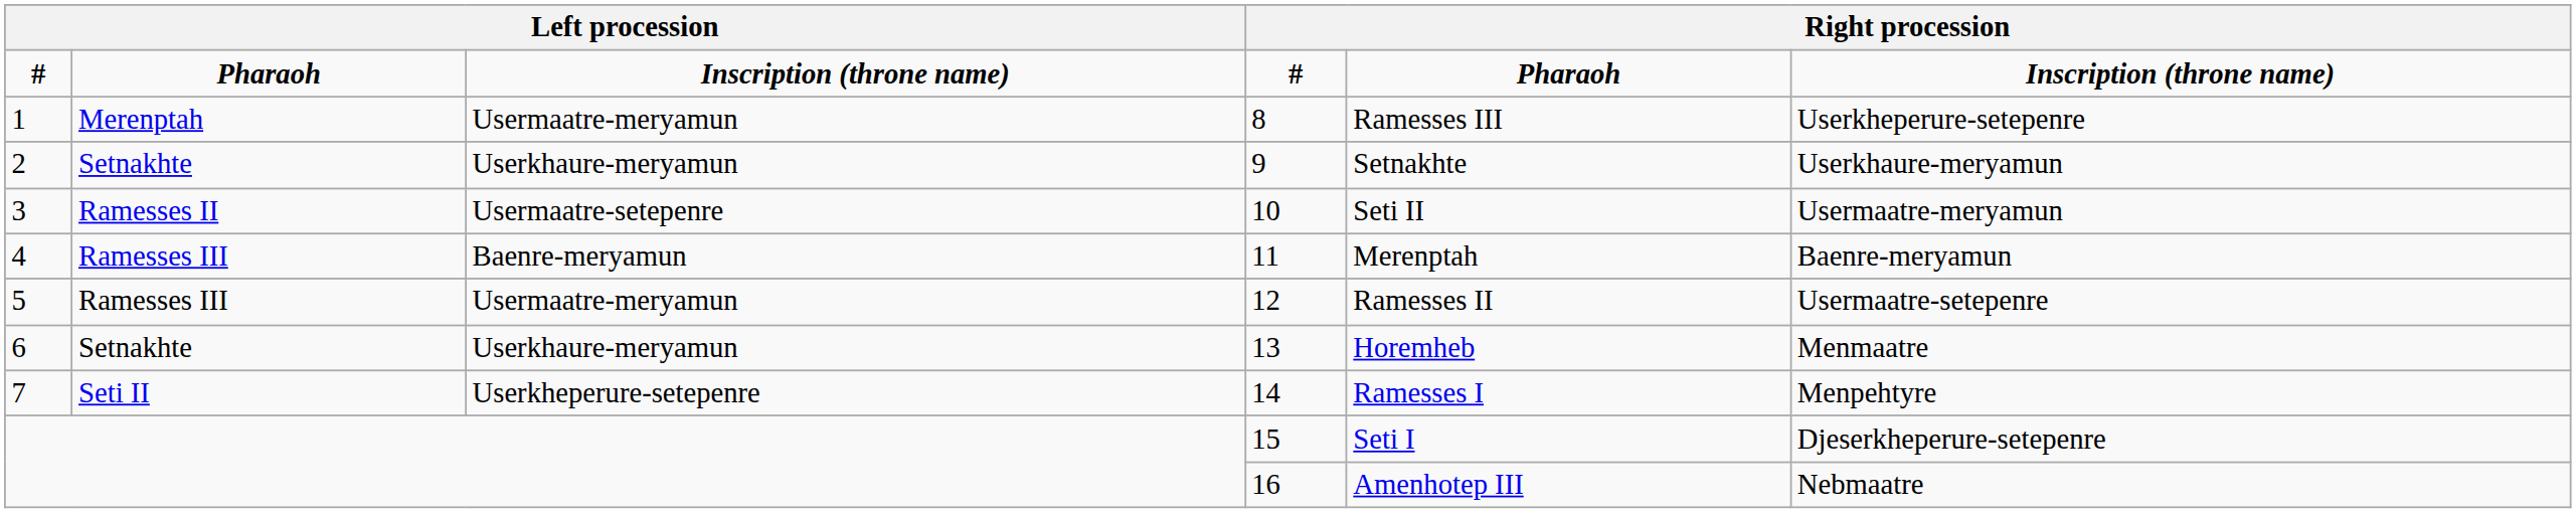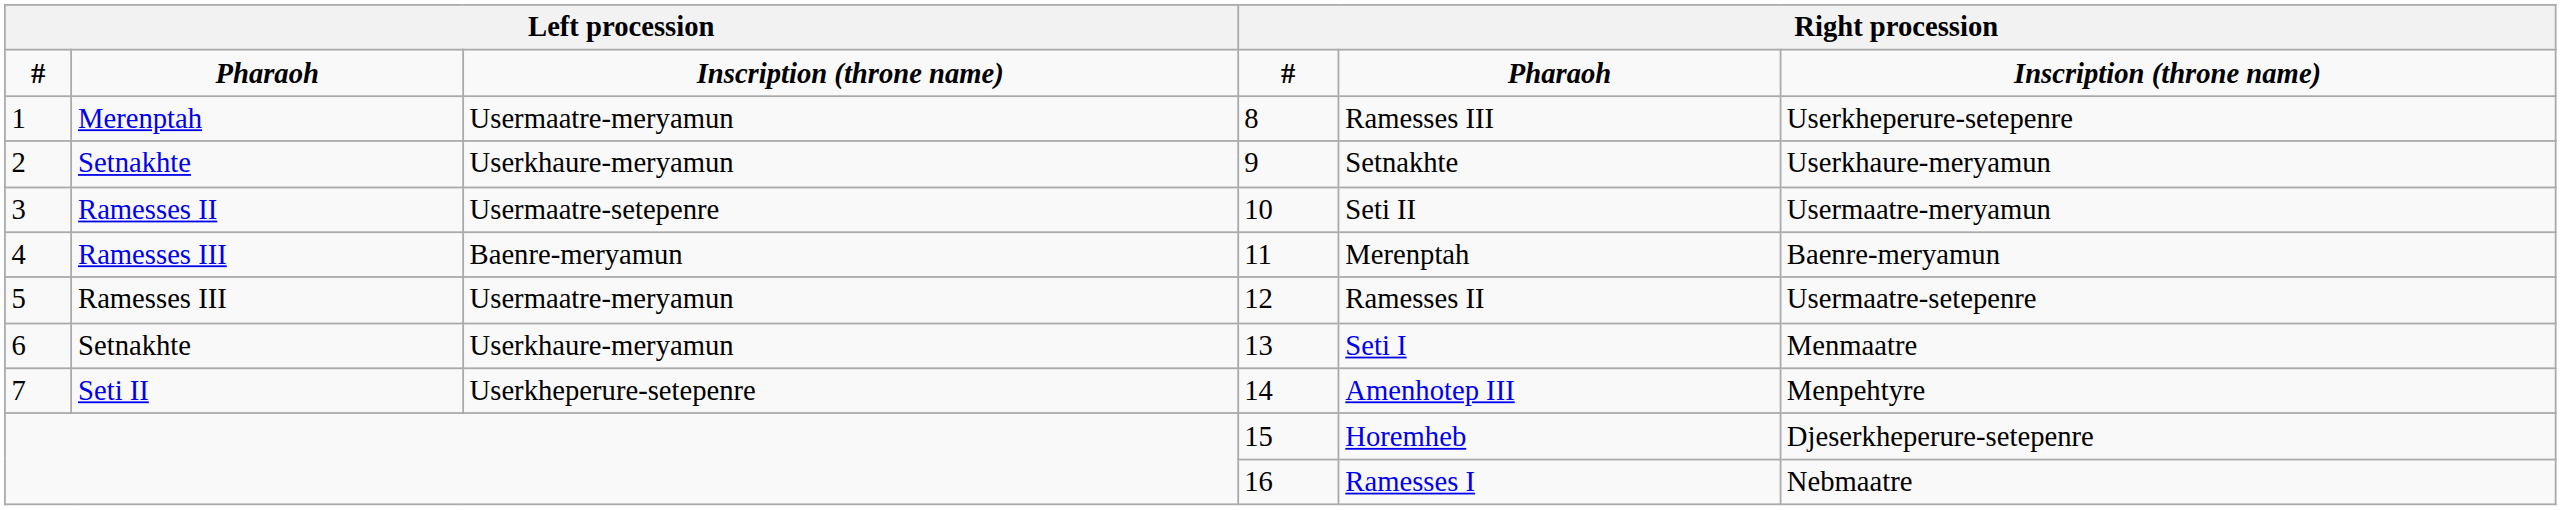13 | column 5: Horemheb -> Seti I
14 | column 5: Ramesses I -> Amenhotep III
15 | column 5: Seti I -> Horemheb
16 | column 5: Amenhotep III -> Ramesses I
